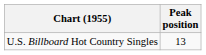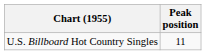U.S. Billboard Hot Country Singles | Peak position: 13 -> 11
